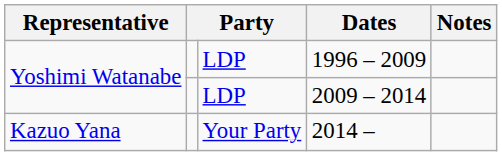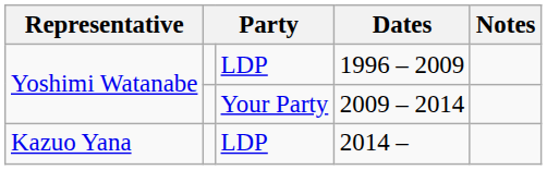2009 – 2014 | column 3: LDP -> Your Party
2014 – | column 3: Your Party -> LDP
